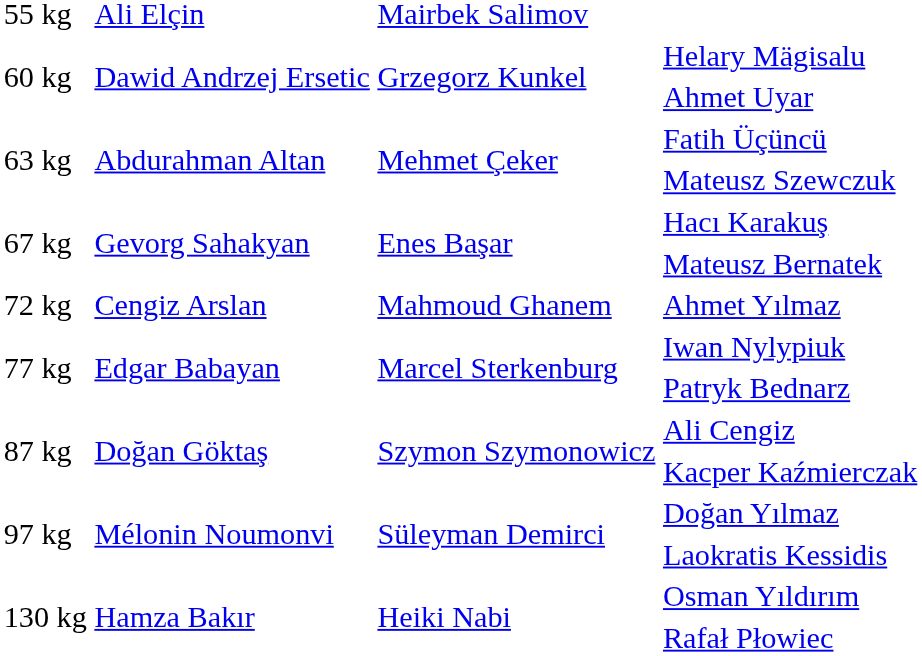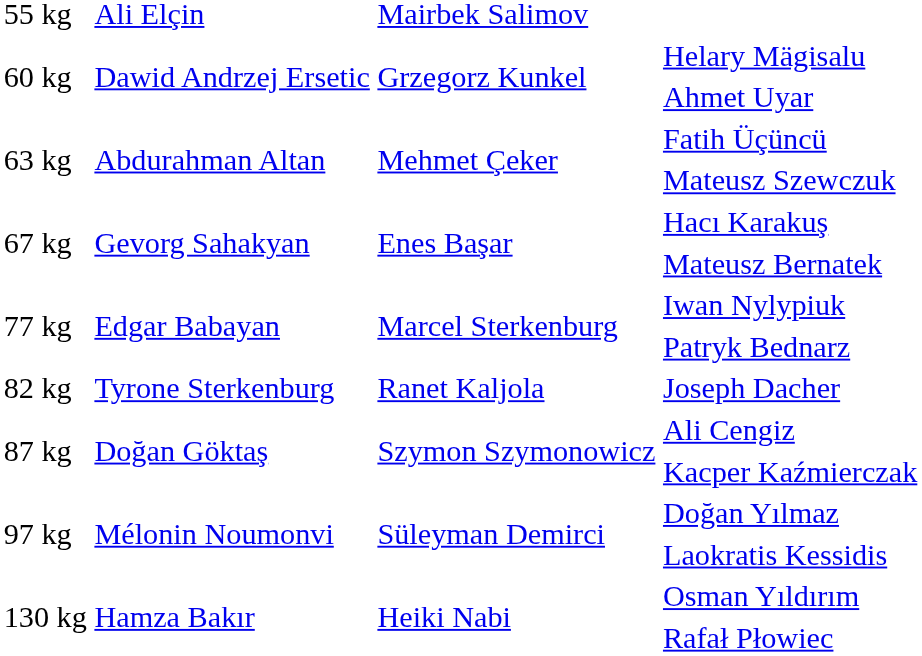- row: 72 kg | Cengiz Arslan | Mahmoud Ghanem | Ahmet Yılmaz
+ row: 82 kg | Tyrone Sterkenburg | Ranet Kaljola | Joseph Dacher
